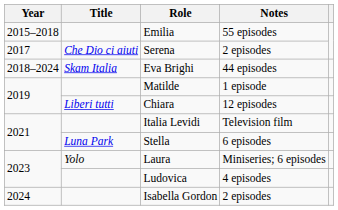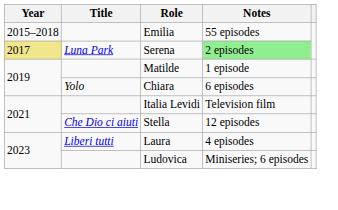Serena | Year: no background -> khaki background
Serena | Title: Che Dio ci aiuti -> Luna Park
Serena | Notes: no background -> lightgreen background
- row: 2018–2024 | Skam Italia | Eva Brighi | 44 episodes
Chiara | Title: Liberi tutti -> Yolo
Chiara | Notes: 12 episodes -> 6 episodes
Stella | Title: Luna Park -> Che Dio ci aiuti
Stella | Notes: 6 episodes -> 12 episodes
Laura | Title: Yolo -> Liberi tutti
Laura | Notes: Miniseries; 6 episodes -> 4 episodes
Ludovica | Notes: 4 episodes -> Miniseries; 6 episodes
- row: 2024 | Isabella Gordon | 2 episodes
